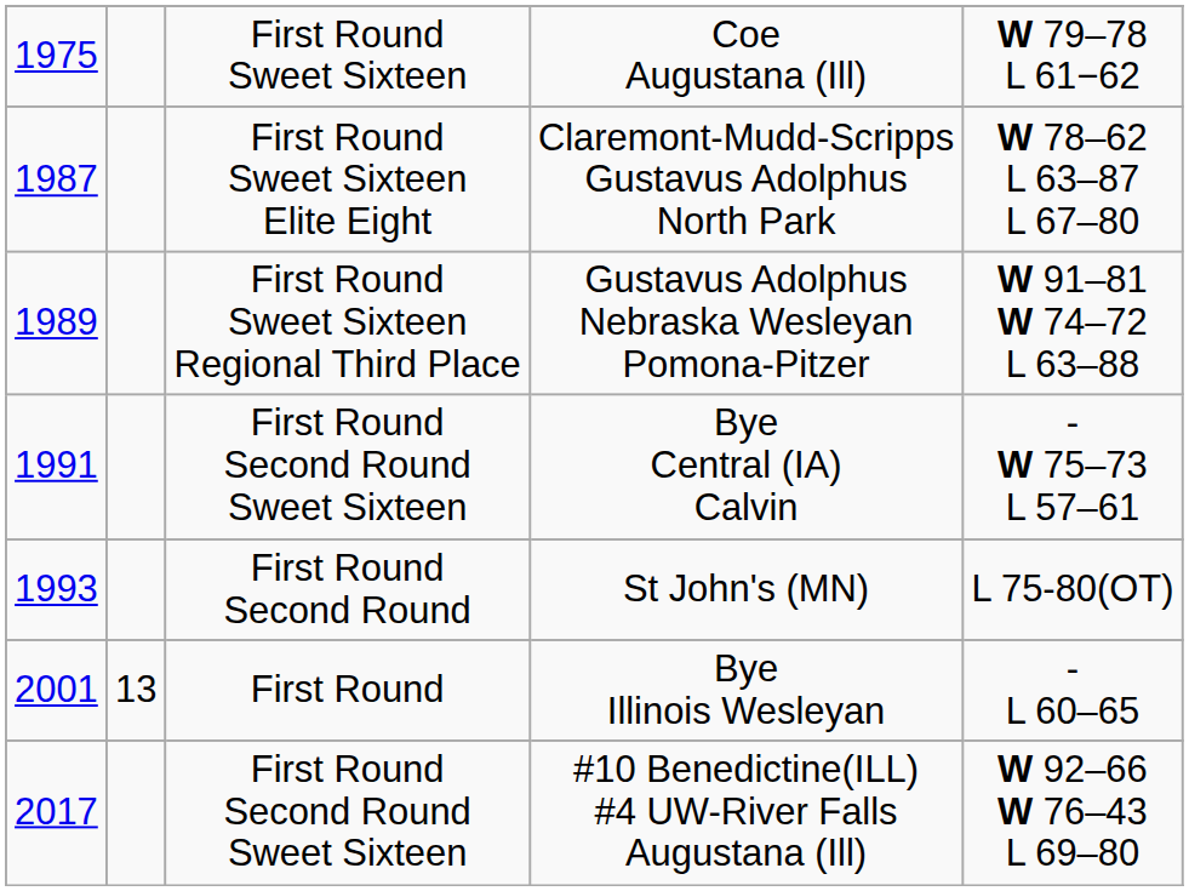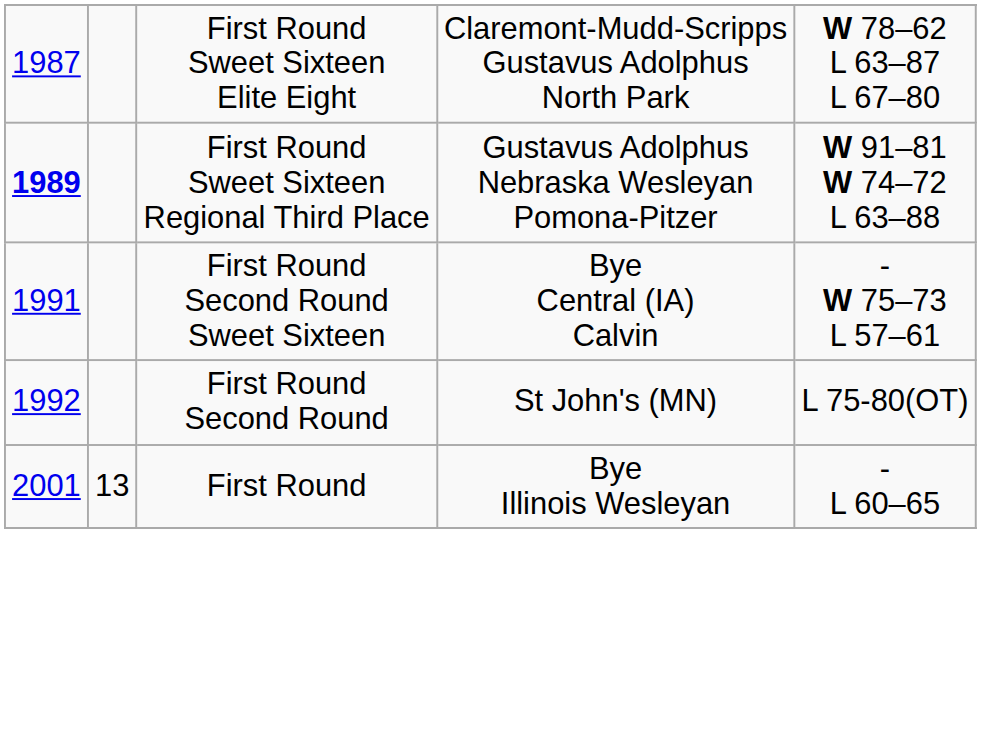- row: 1975 | First Round Sweet Sixteen | Coe Augustana (Ill) | W 79–78 L 61−62
Gustavus Adolphus Nebraska Wesleyan Pomona-Pitzer | column 1: normal -> bold
St John's (MN) | column 1: 1993 -> 1992
- row: 2017 | First Round Second Round Sweet Sixteen | #10 Benedictine(ILL) #4 UW-River Falls Augustana (Ill) | W 92–66 W 76–43 L 69–80
